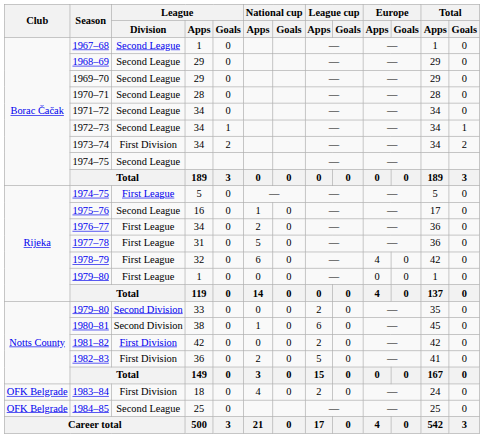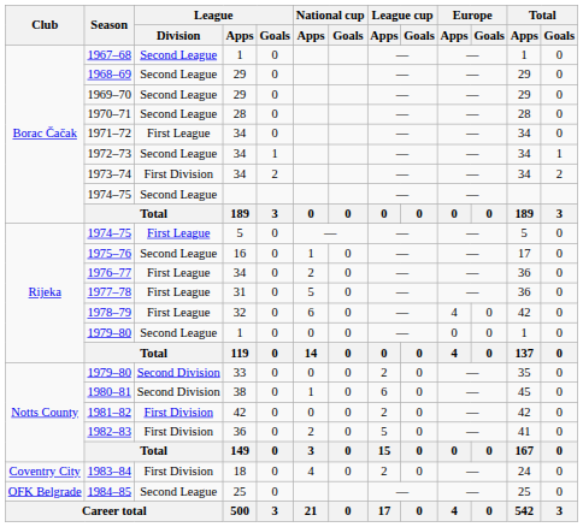1971–72 | League / Division: Second League -> First League
1979–80 / 1 | League / Division: First League -> Second League
1983–84 | Club: OFK Belgrade -> Coventry City
